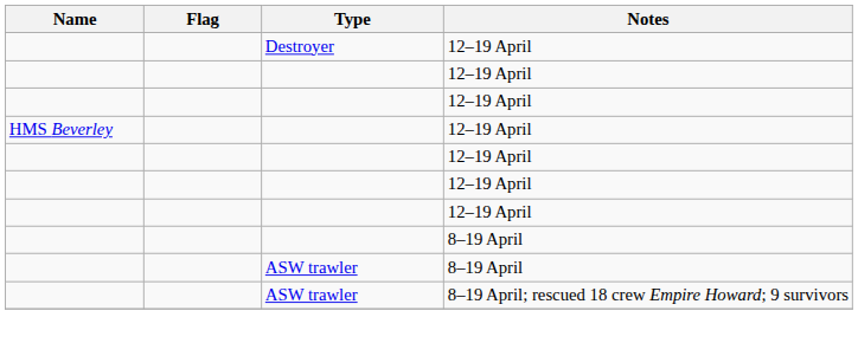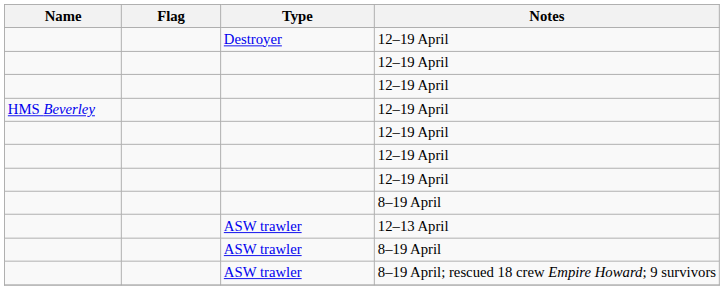+ row: ASW trawler | 12–13 April
